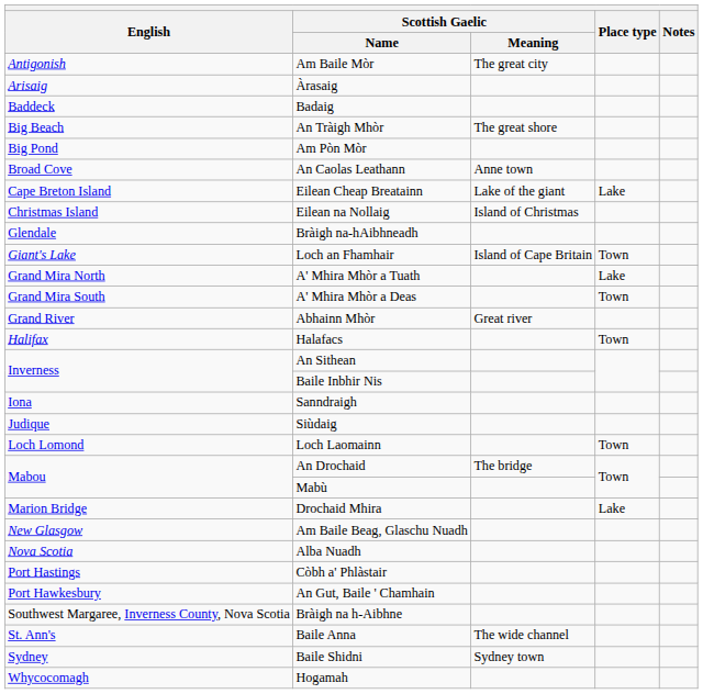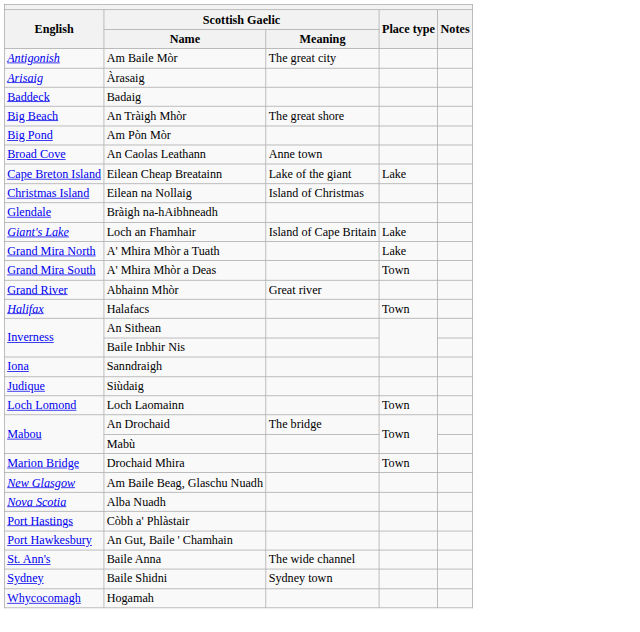Loch an Fhamhair | Place type: Town -> Lake
Drochaid Mhira | Place type: Lake -> Town
- row: Southwest Margaree, Inverness County, Nova Scotia | Bràigh na h-Aibhne
